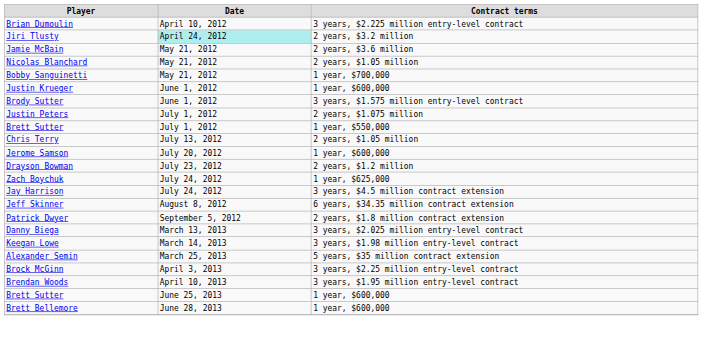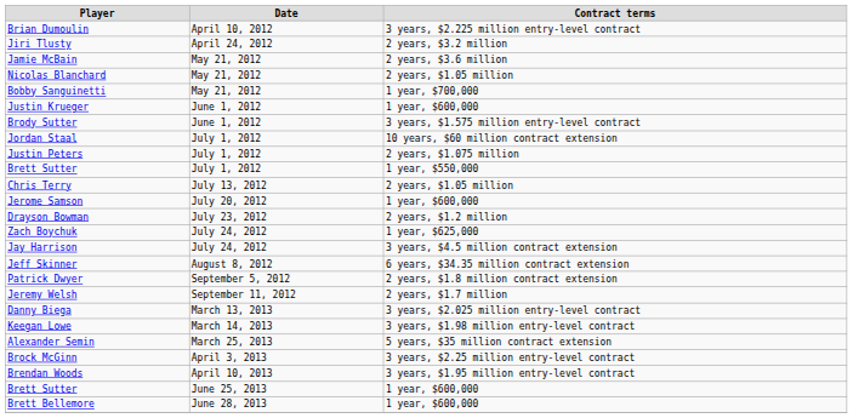Jiri Tlusty | Date: paleturquoise background -> no background
+ row: Jordan Staal | July 1, 2012 | 10 years, $60 million contract extension
+ row: Jeremy Welsh | September 11, 2012 | 2 years, $1.7 million
